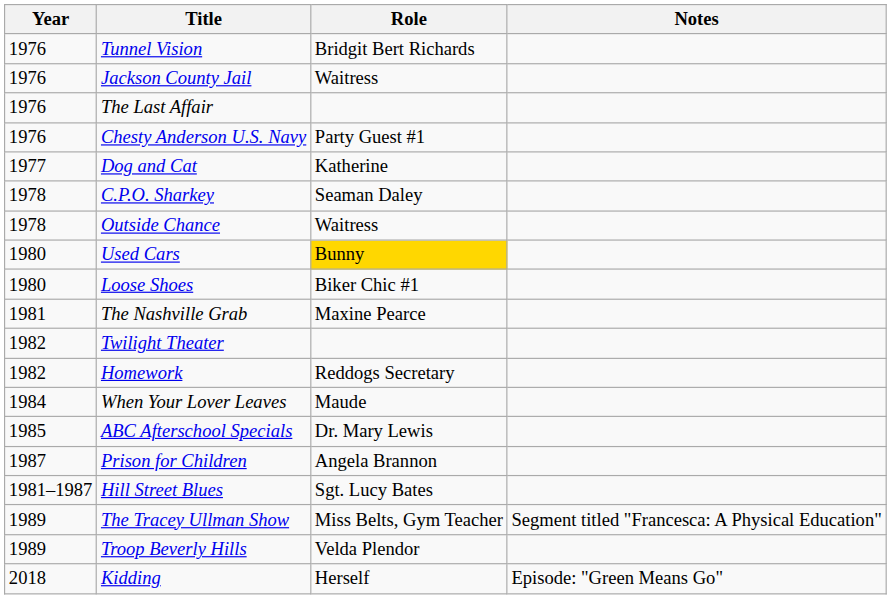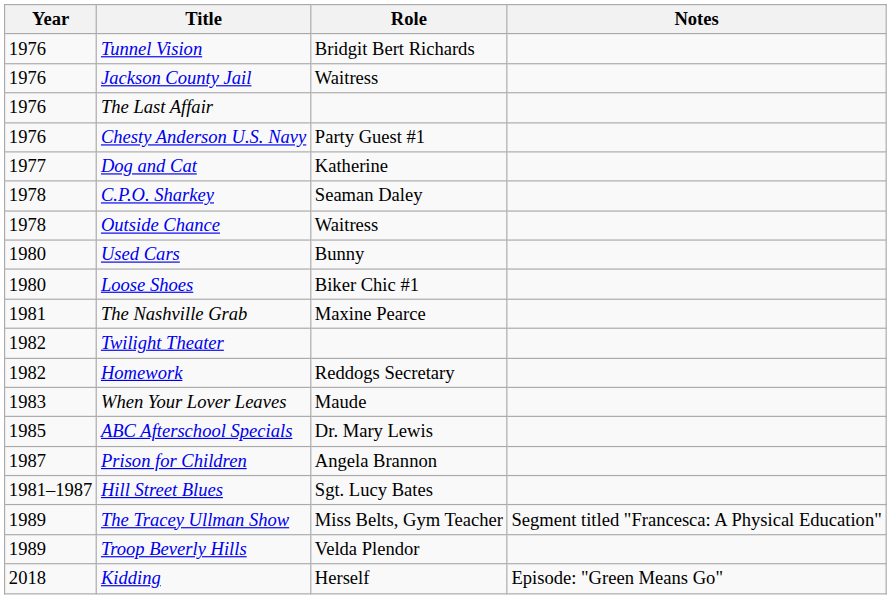Used Cars | Role: gold background -> no background
When Your Lover Leaves | Year: 1984 -> 1983
